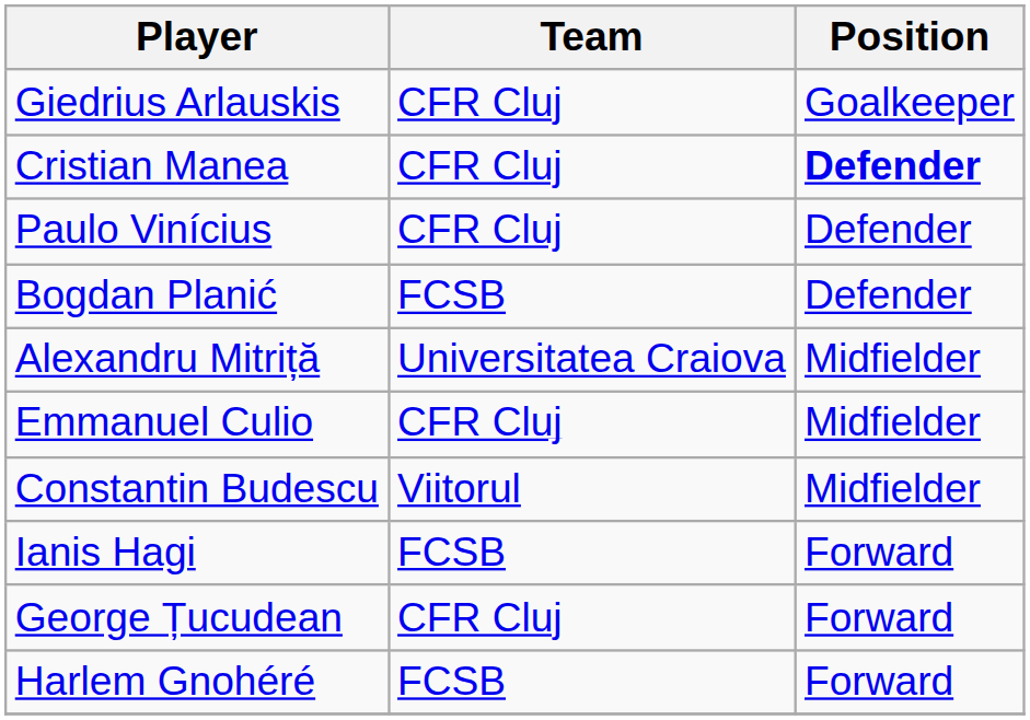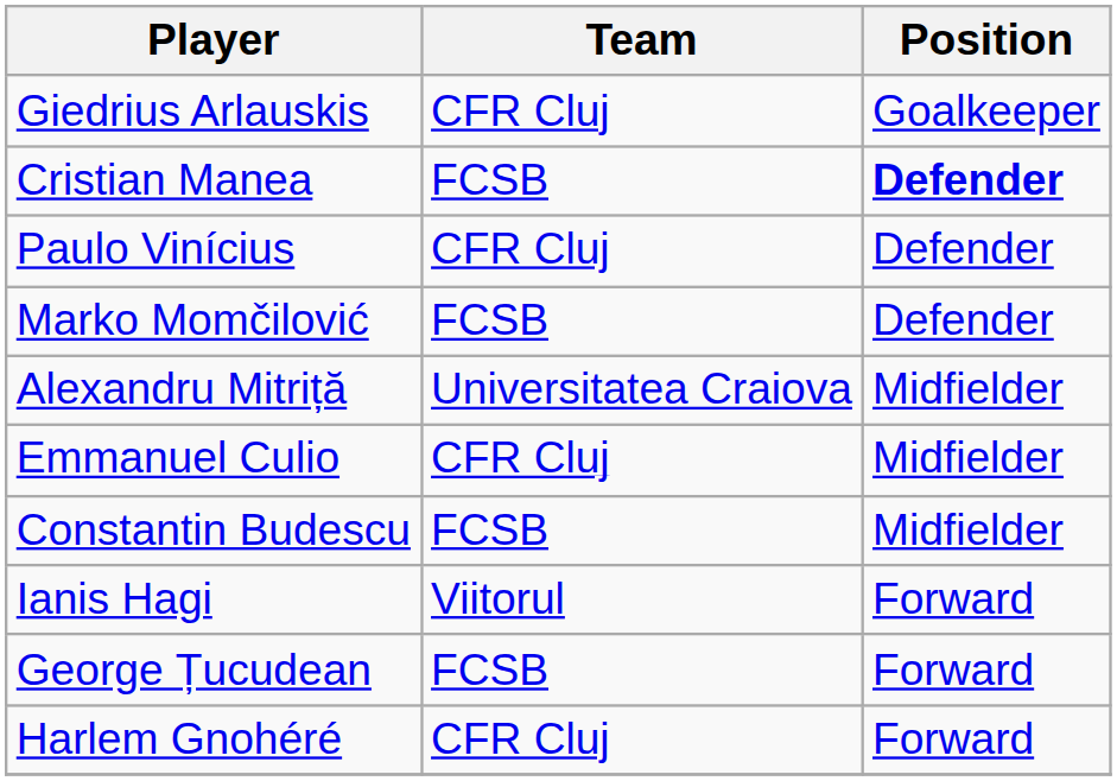Cristian Manea | Team: CFR Cluj -> FCSB
- row: Bogdan Planić | FCSB | Defender
+ row: Marko Momčilović | FCSB | Defender
Constantin Budescu | Team: Viitorul -> FCSB
Ianis Hagi | Team: FCSB -> Viitorul
George Țucudean | Team: CFR Cluj -> FCSB
Harlem Gnohéré | Team: FCSB -> CFR Cluj
